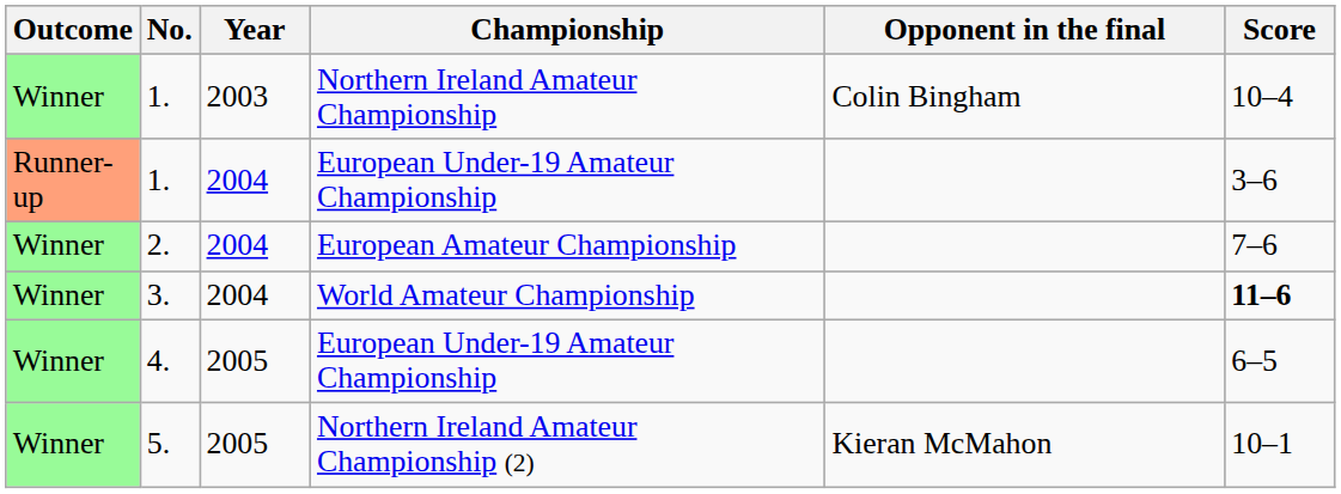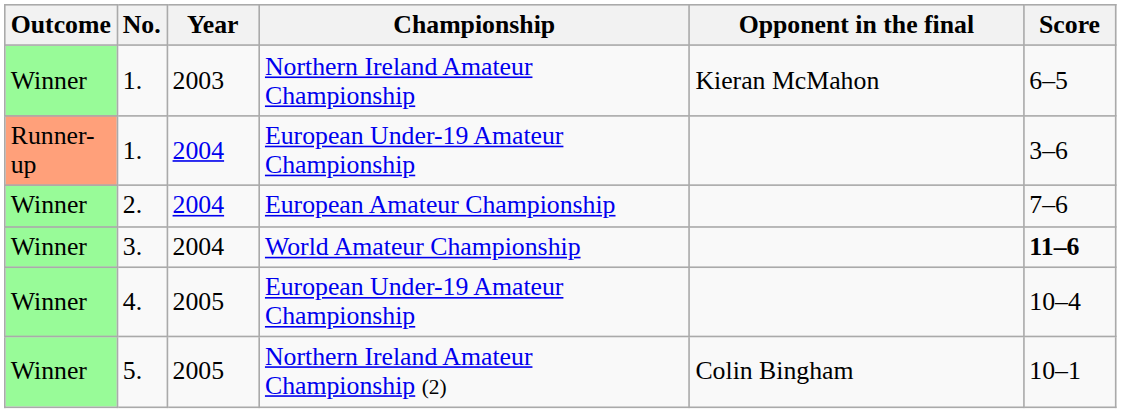1. / Northern Ireland Amateur Championship | Opponent in the final: Colin Bingham -> Kieran McMahon
1. / Northern Ireland Amateur Championship | Score: 10–4 -> 6–5
4. | Score: 6–5 -> 10–4
5. | Opponent in the final: Kieran McMahon -> Colin Bingham
